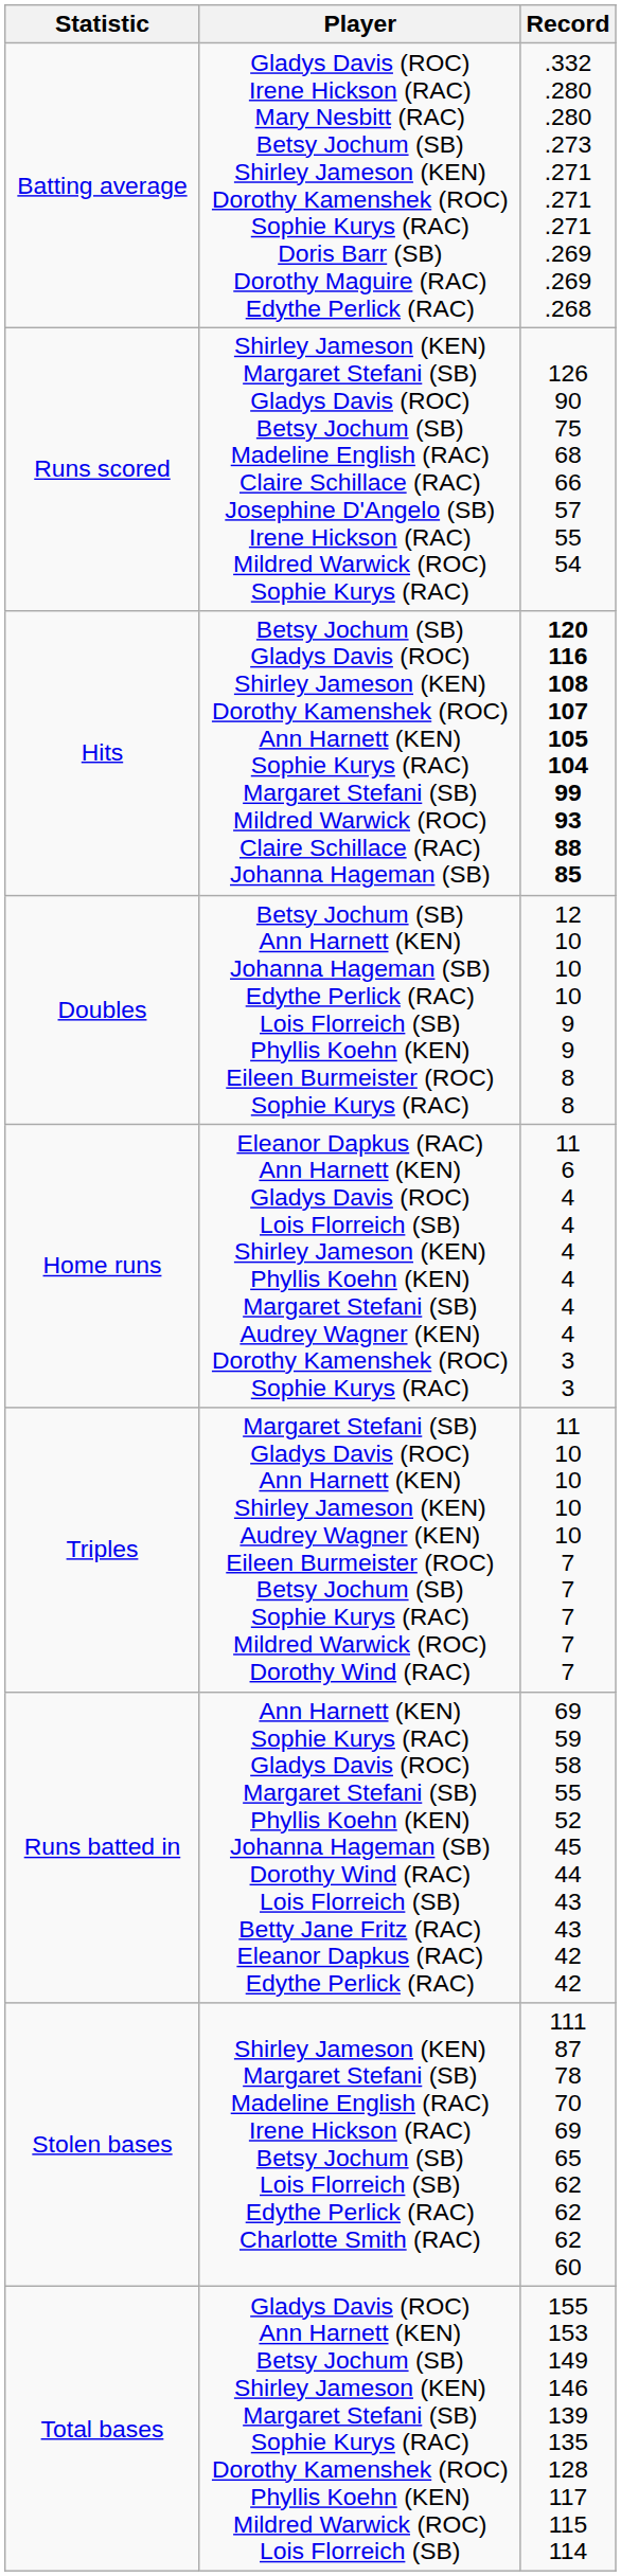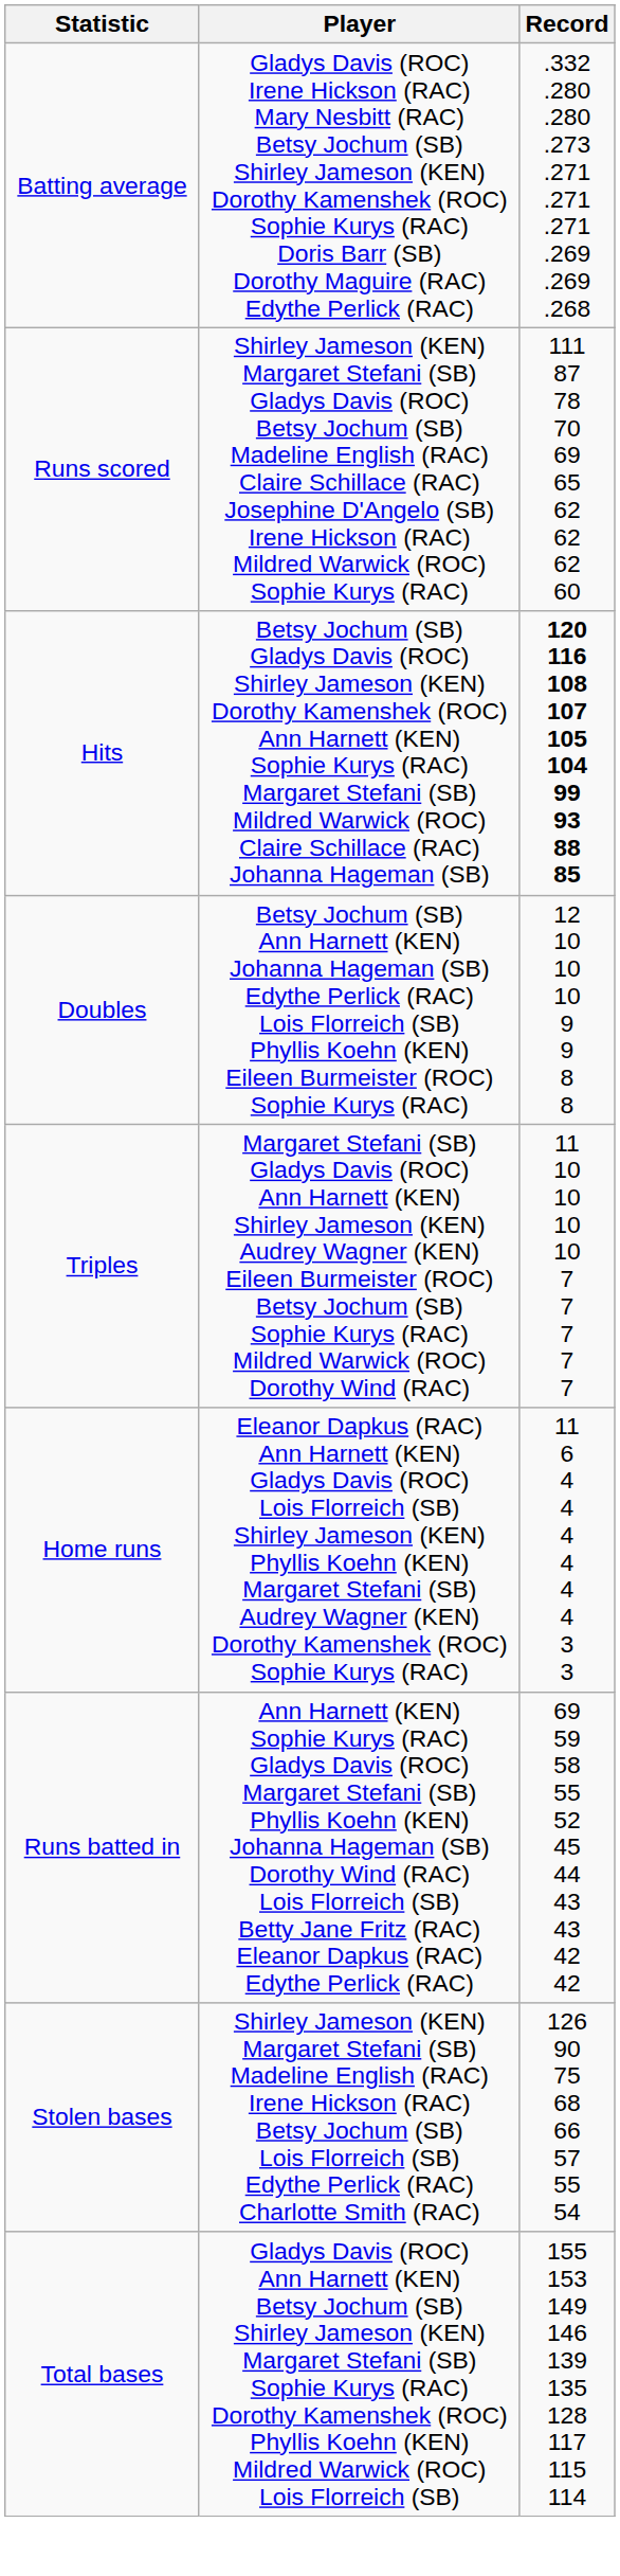Runs scored | Record: 126 90 75 68 66 57 55 54 -> 111 87 78 70 69 65 62 62 62 60
rows swapped: Triples <-> Home runs
Stolen bases | Record: 111 87 78 70 69 65 62 62 62 60 -> 126 90 75 68 66 57 55 54
